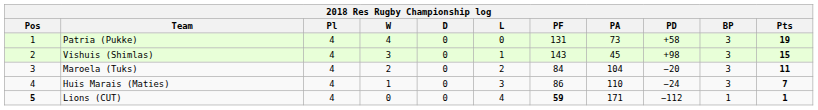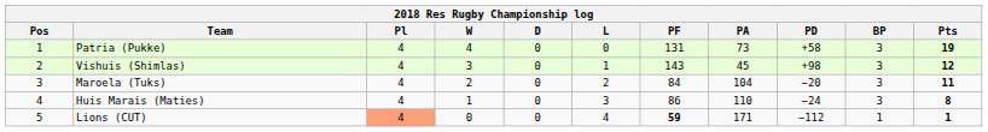Vishuis (Shimlas) | Pts: 15 -> 12
Huis Marais (Maties) | Pts: 7 -> 8
Lions (CUT) | Pos: bold -> normal
Lions (CUT) | Pl: no background -> lightsalmon background
